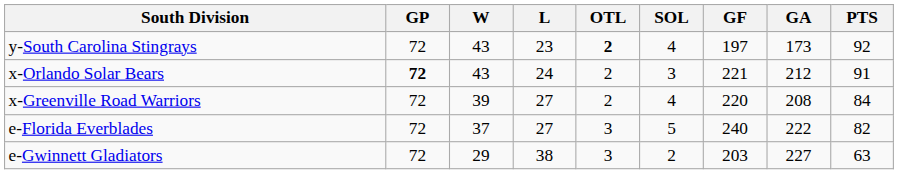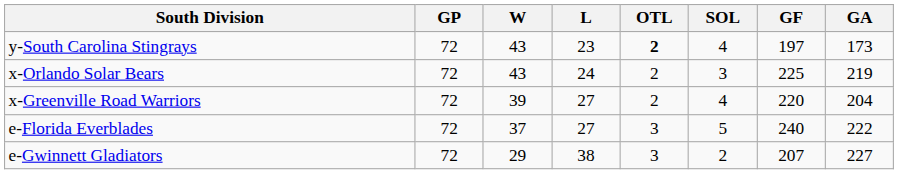- column: PTS | 92 | 91 | 84 | 82 | 63
x-Orlando Solar Bears | GP: bold -> normal
x-Orlando Solar Bears | GF: 221 -> 225
x-Orlando Solar Bears | GA: 212 -> 219
x-Greenville Road Warriors | GA: 208 -> 204
e-Gwinnett Gladiators | GF: 203 -> 207
